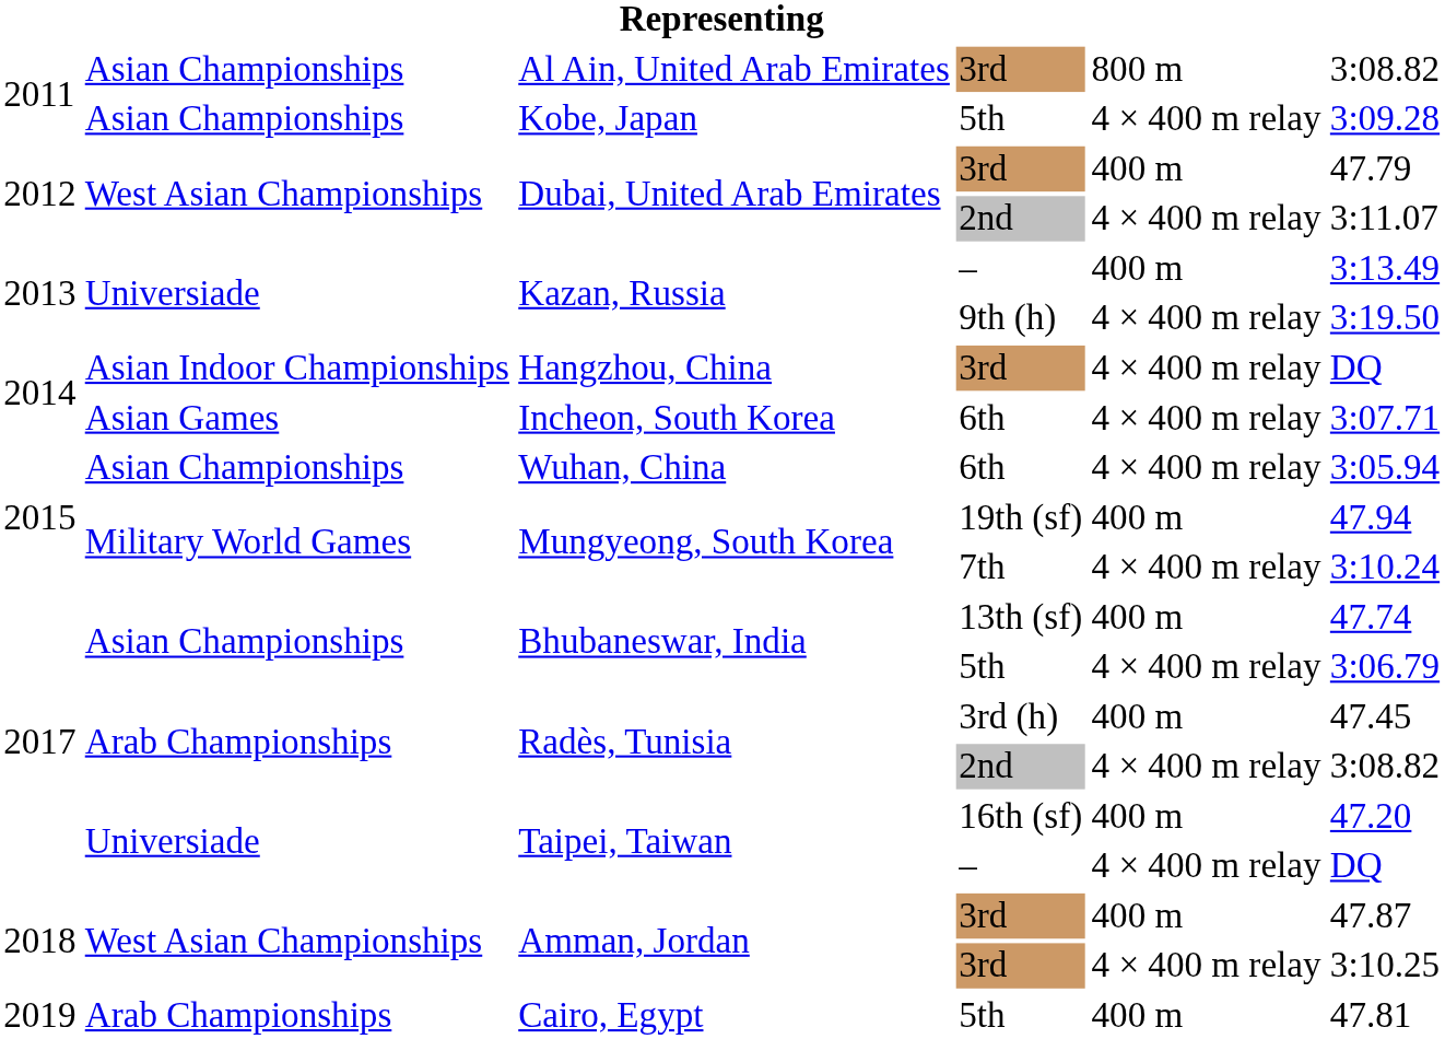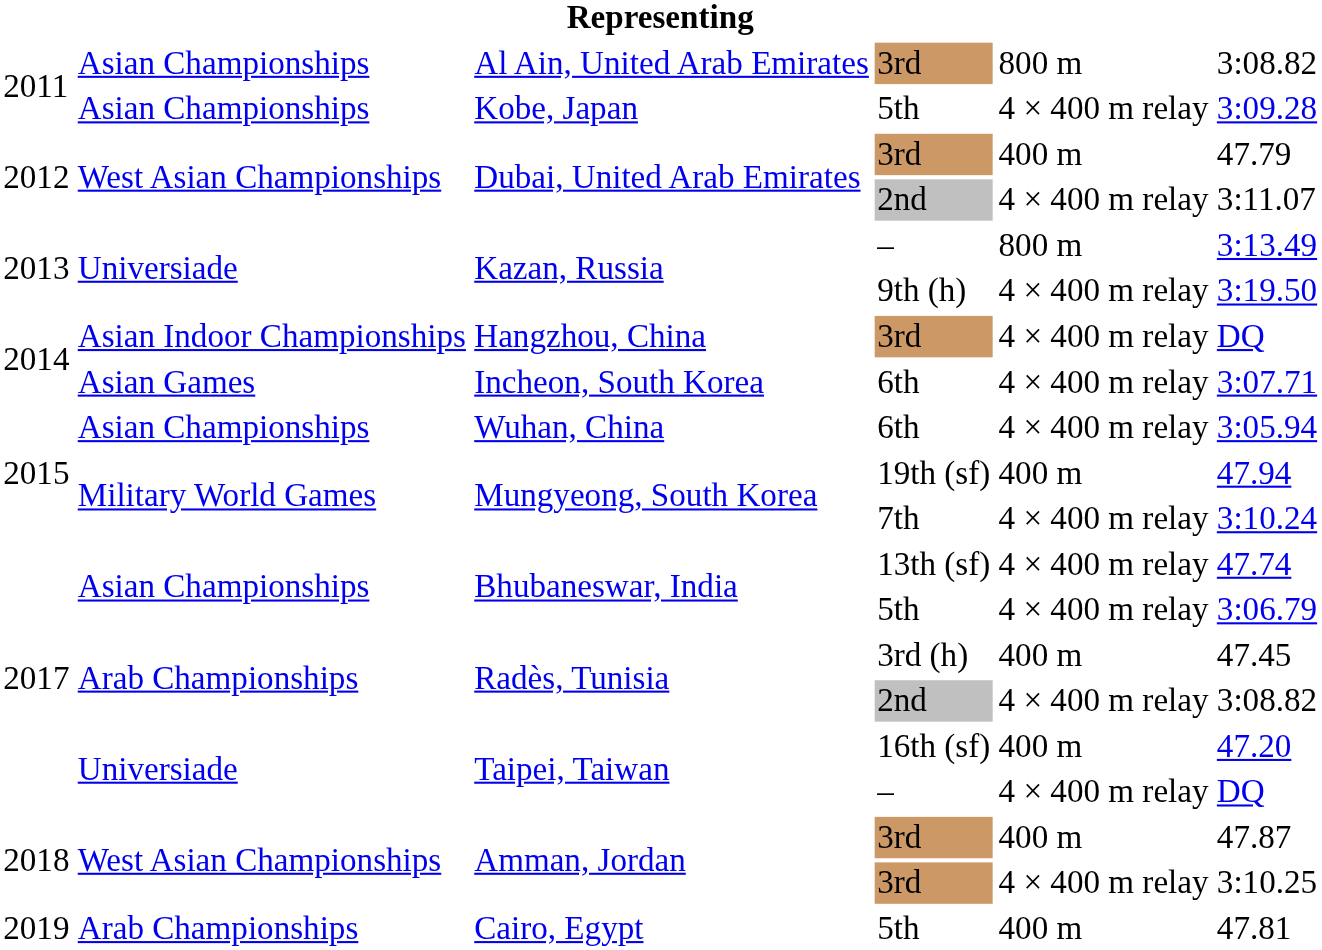Kazan, Russia / – | column 5: 400 m -> 800 m
Bhubaneswar, India / 13th (sf) | column 5: 400 m -> 4 × 400 m relay
